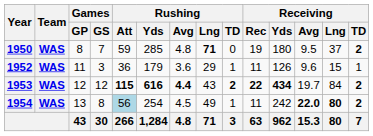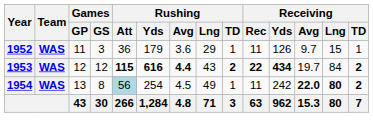- row: 1950 | WAS | 8 | 7 | 59 | 285 | 4.8 | 71 | 0 | 19 | 180 | 9.5 | 37 | 2
1952 | Receiving / Avg: 9.6 -> 9.7
